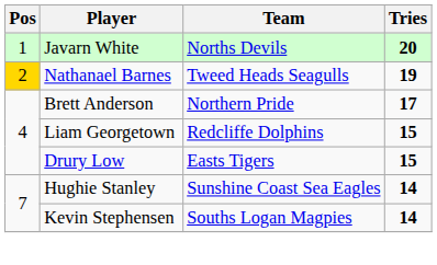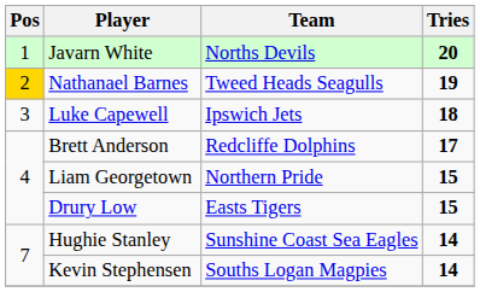+ row: 3 | Luke Capewell | Ipswich Jets | 18
Brett Anderson | Team: Northern Pride -> Redcliffe Dolphins
Liam Georgetown | Team: Redcliffe Dolphins -> Northern Pride
